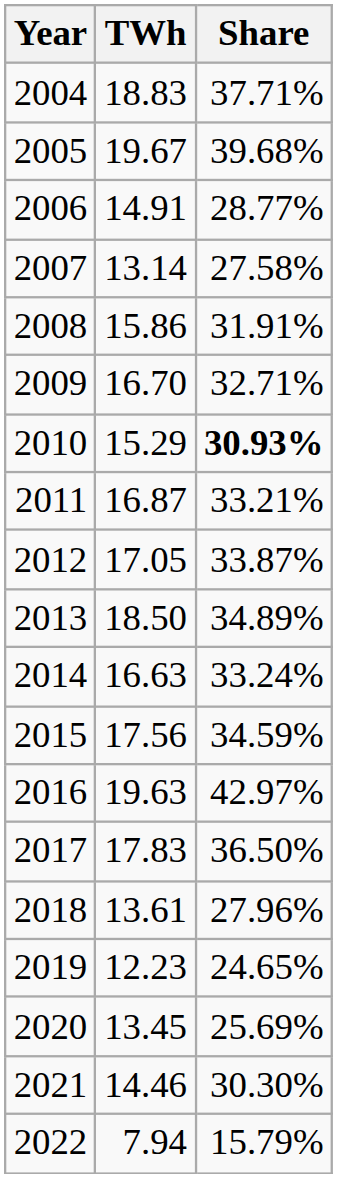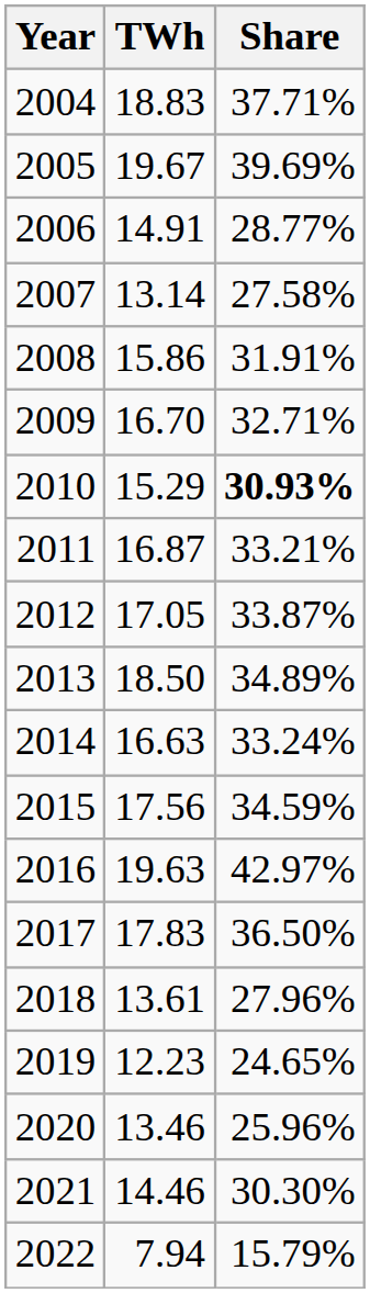2005 | Share: 39.68% -> 39.69%
2020 | TWh: 13.45 -> 13.46
2020 | Share: 25.69% -> 25.96%
